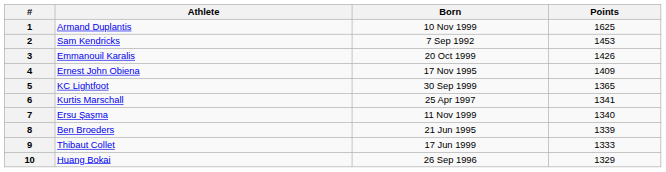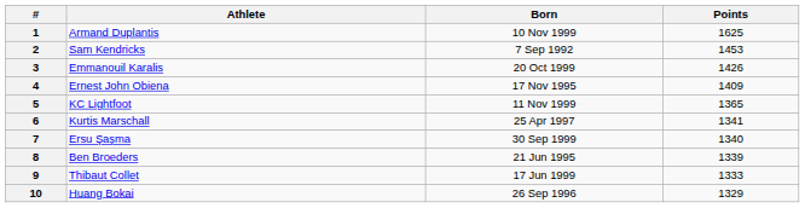5 | Born: 30 Sep 1999 -> 11 Nov 1999
7 | Born: 11 Nov 1999 -> 30 Sep 1999
